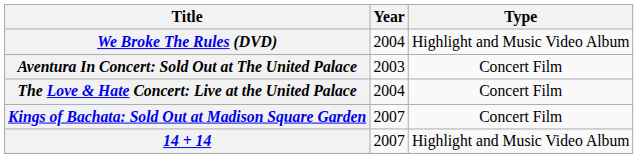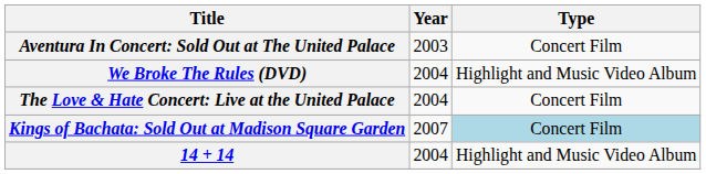rows swapped: Aventura In Concert: Sold Out at The United Palace <-> We Broke The Rules (DVD)
Kings of Bachata: Sold Out at Madison Square Garden | Type: no background -> lightblue background
14 + 14 | Year: 2007 -> 2004
